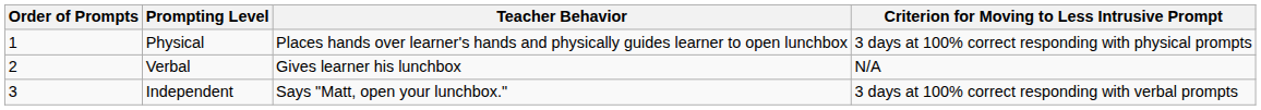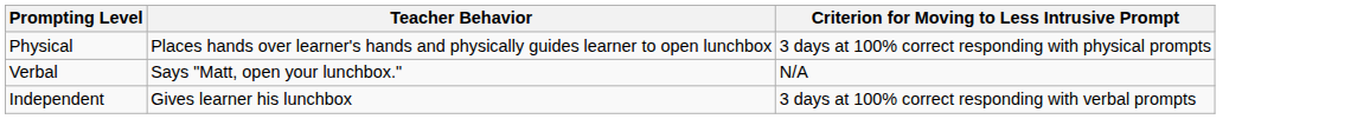- column: Order of Prompts | 1 | 2 | 3
Verbal | Teacher Behavior: Gives learner his lunchbox -> Says "Matt, open your lunchbox."
Independent | Teacher Behavior: Says "Matt, open your lunchbox." -> Gives learner his lunchbox
